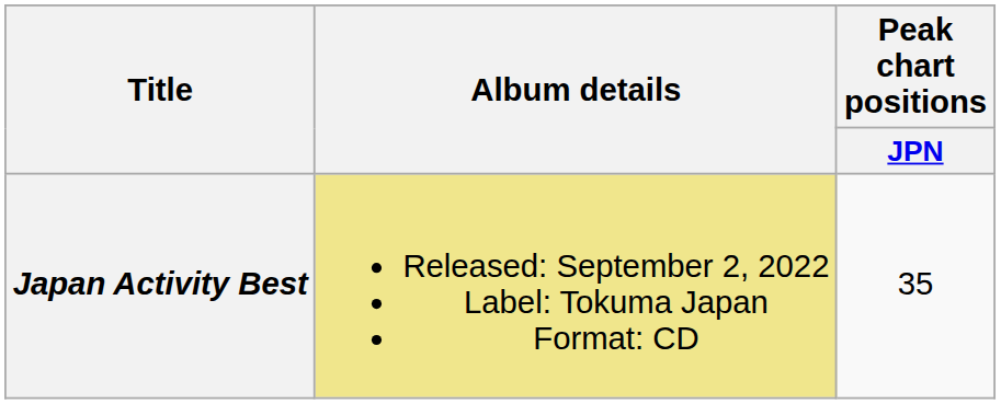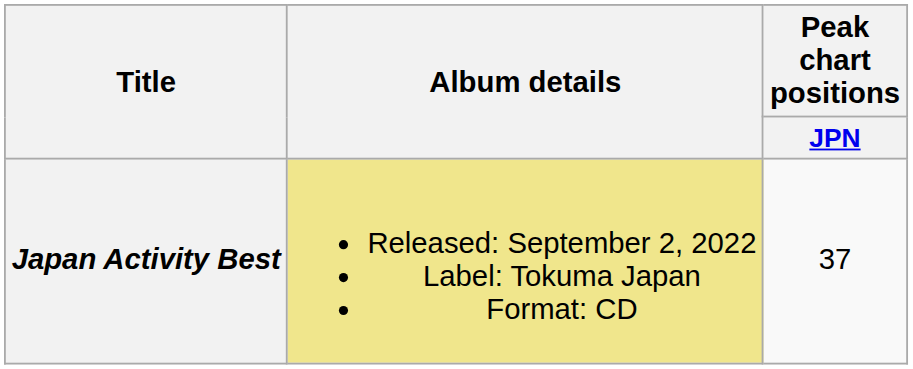Japan Activity Best | Peak chart positions / JPN: 35 -> 37
